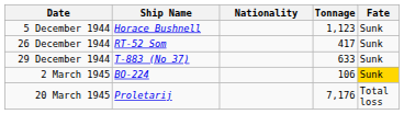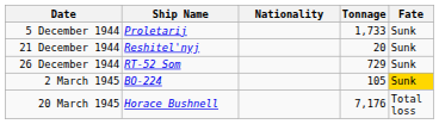5 December 1944 | Ship Name: Horace Bushnell -> Proletarij
5 December 1944 | Tonnage: 1,123 -> 1,733
+ row: 21 December 1944 | Reshitel'nyj | 20 | Sunk
26 December 1944 | Tonnage: 417 -> 729
- row: 29 December 1944 | T-883 (No 37) | 633 | Sunk
2 March 1945 | Tonnage: 106 -> 105
20 March 1945 | Ship Name: Proletarij -> Horace Bushnell
